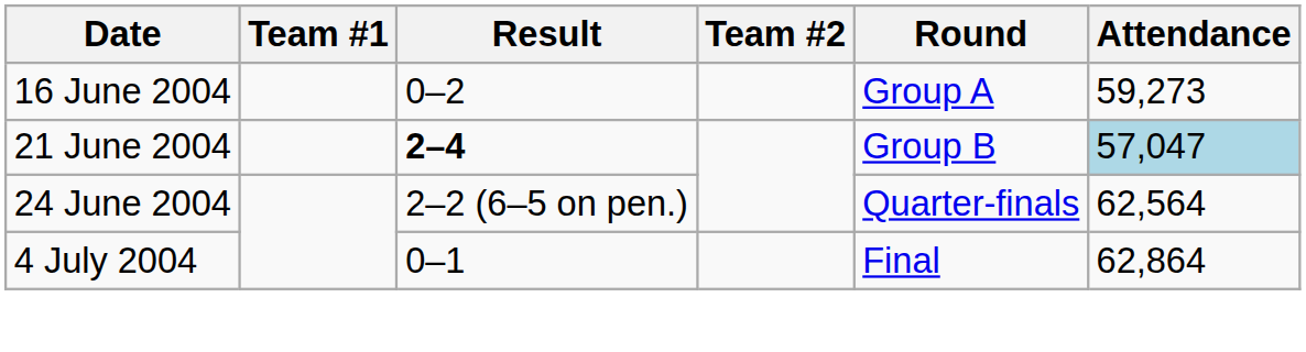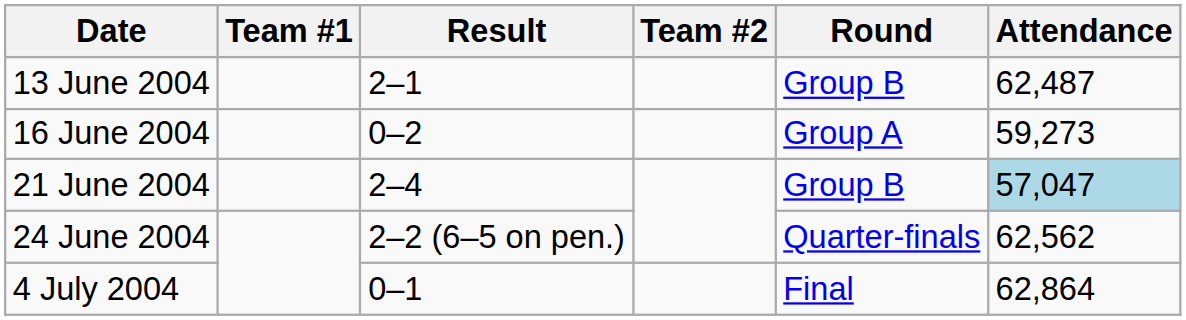+ row: 13 June 2004 | 2–1 | Group B | 62,487
21 June 2004 | Result: bold -> normal
24 June 2004 | Attendance: 62,564 -> 62,562
